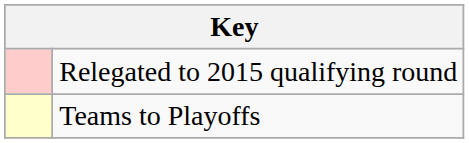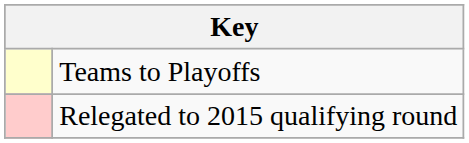rows swapped: Teams to Playoffs <-> Relegated to 2015 qualifying round
